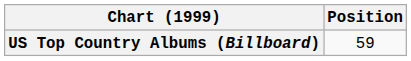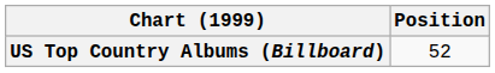US Top Country Albums (Billboard) | Position: 59 -> 52
